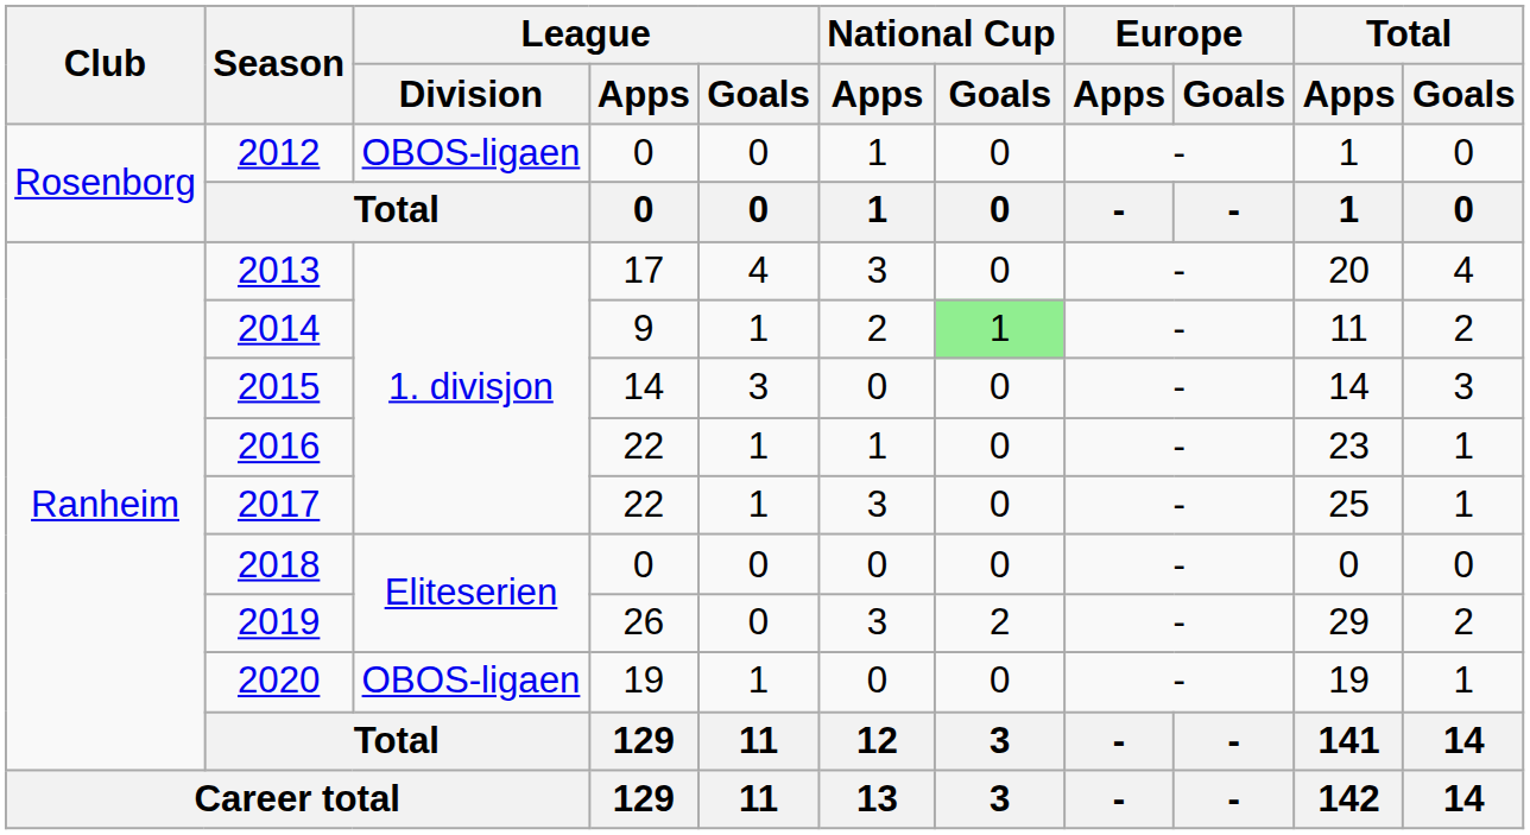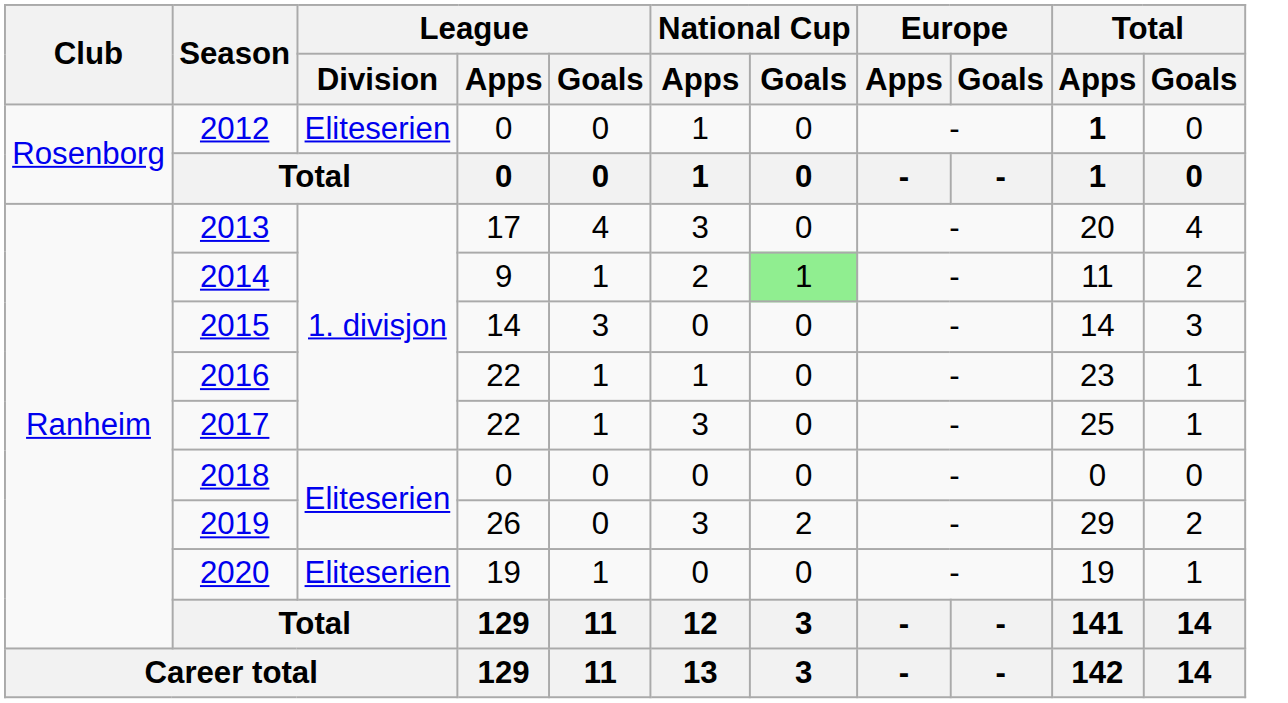2012 | League / Division: OBOS-ligaen -> Eliteserien
2012 | Total / Apps: normal -> bold
2020 | League / Division: OBOS-ligaen -> Eliteserien
